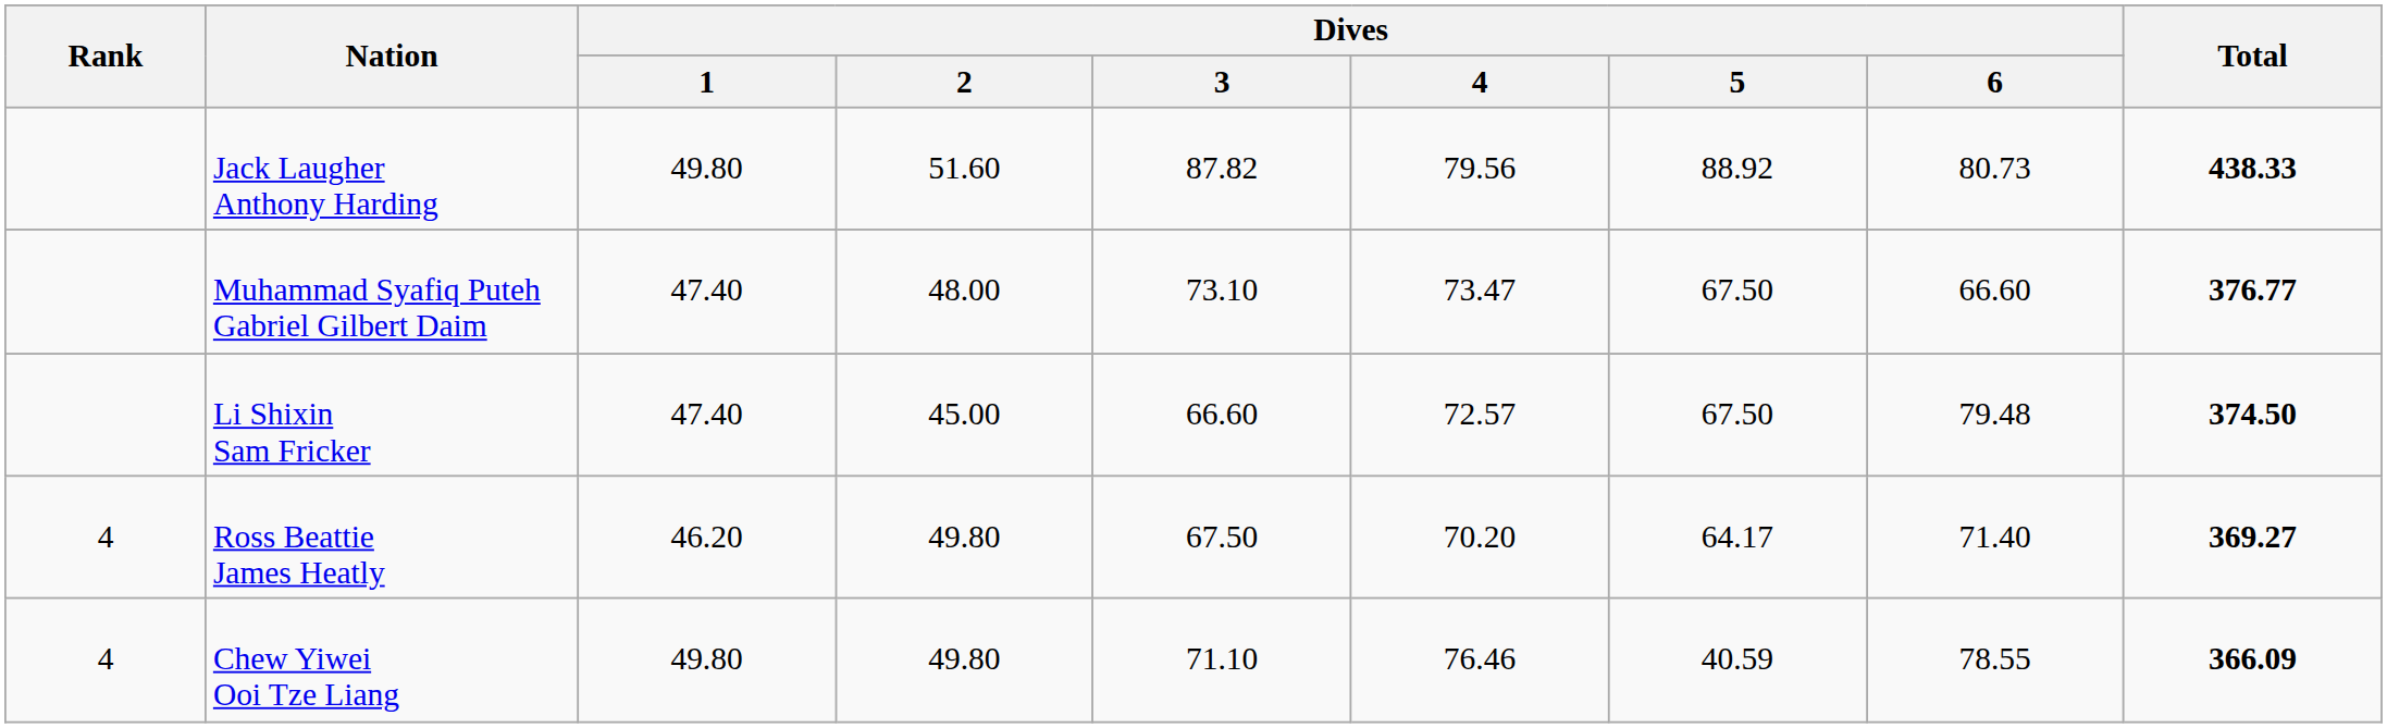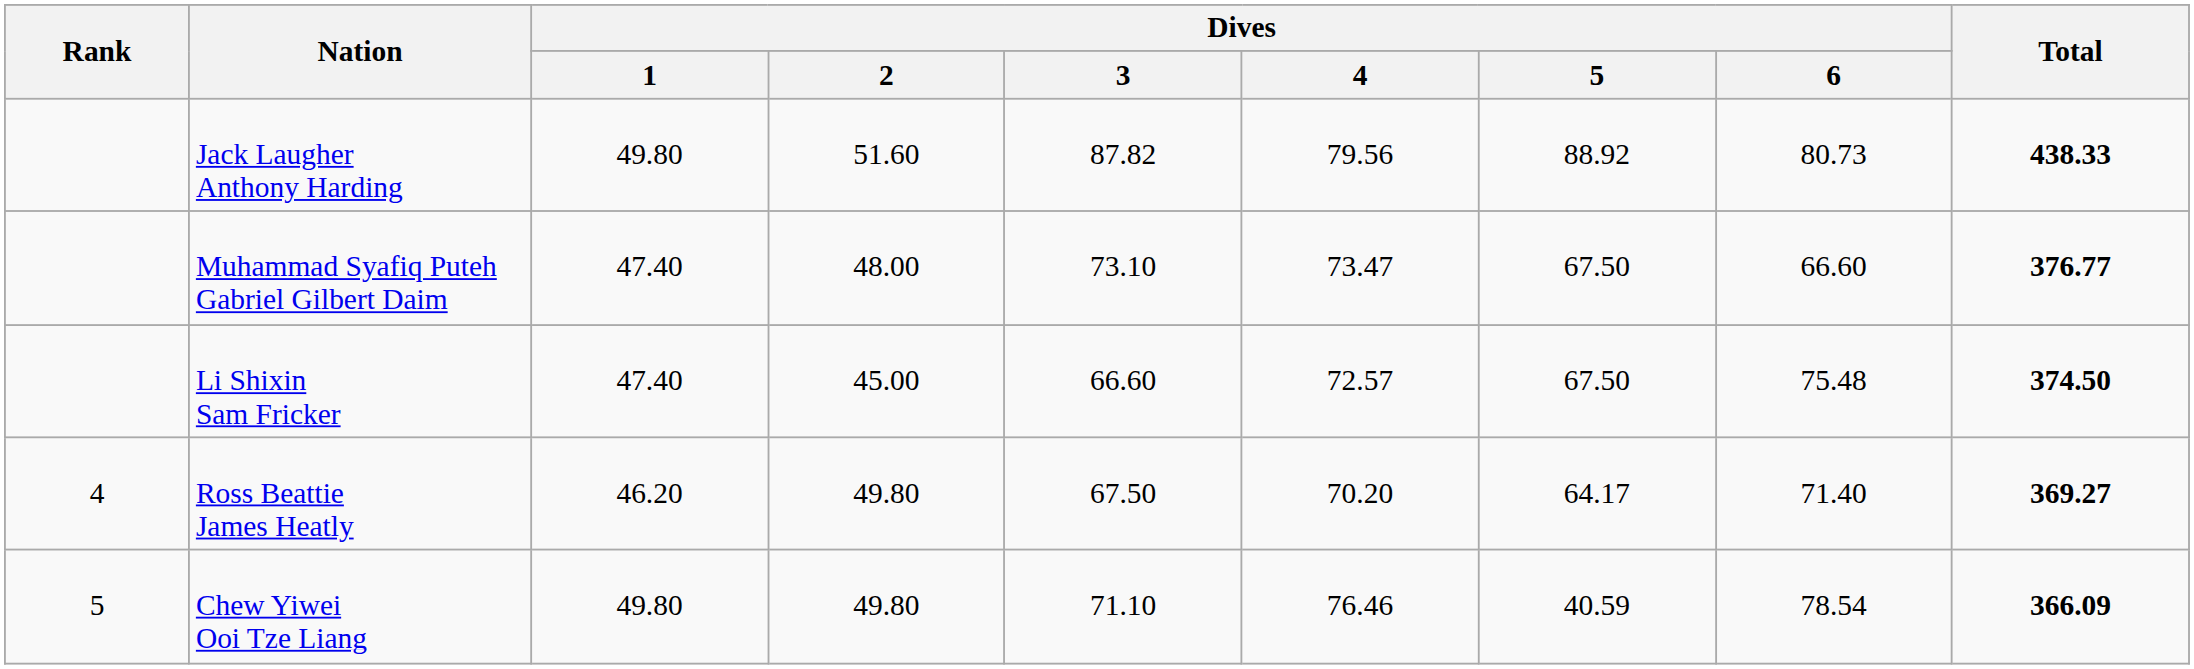Li Shixin Sam Fricker | Dives / 6: 79.48 -> 75.48
Chew Yiwei Ooi Tze Liang | Rank: 4 -> 5
Chew Yiwei Ooi Tze Liang | Dives / 6: 78.55 -> 78.54
